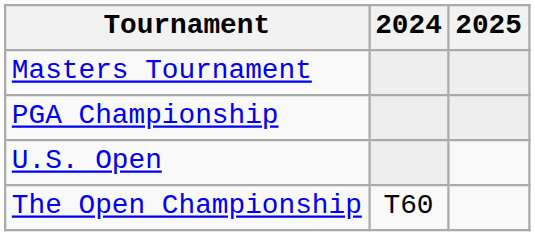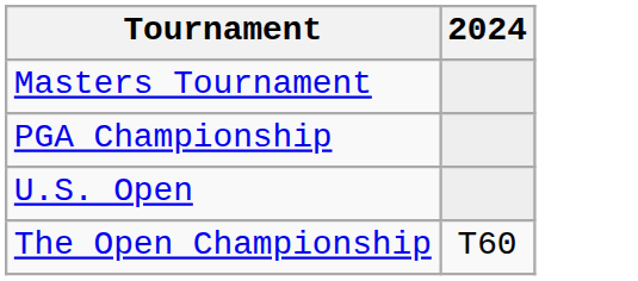- column: 2025
